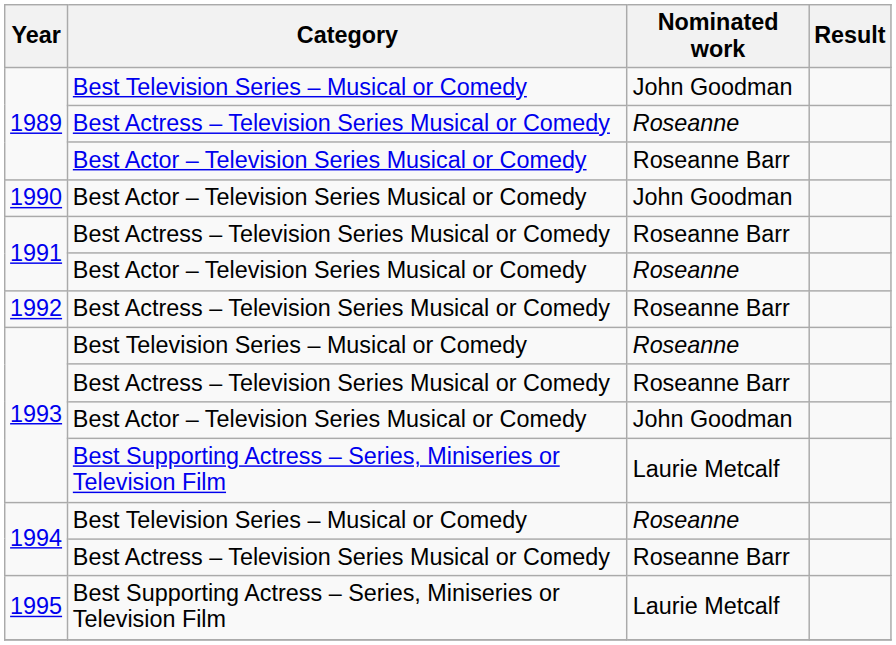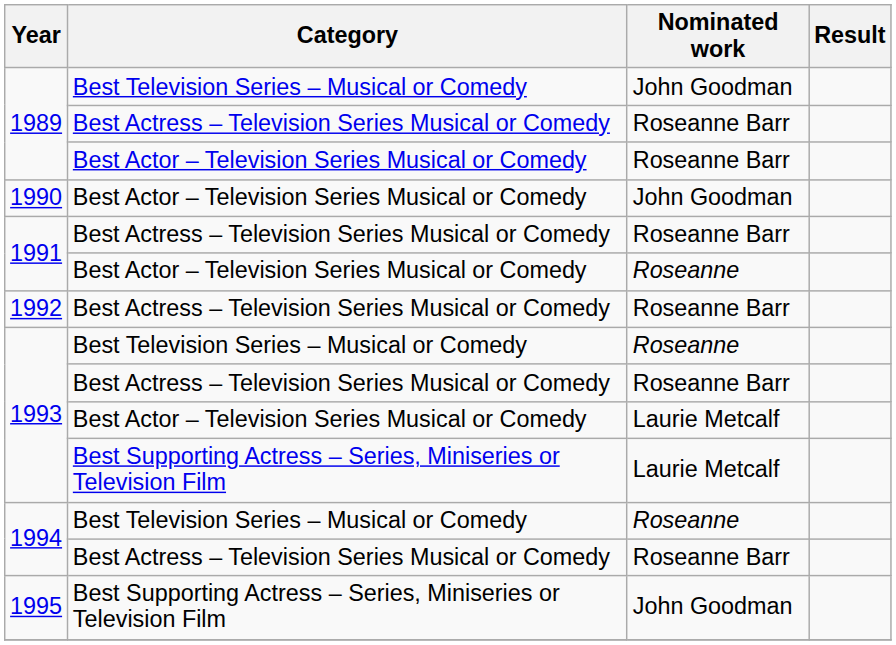1989 / Best Actress – Television Series Musical or Comedy | Nominated work: Roseanne -> Roseanne Barr
1993 / Best Actor – Television Series Musical or Comedy | Nominated work: John Goodman -> Laurie Metcalf
1995 | Nominated work: Laurie Metcalf -> John Goodman
